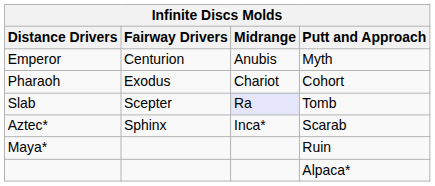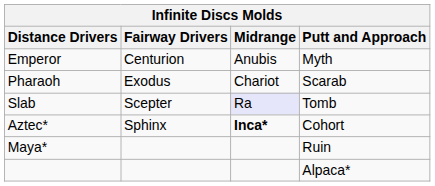Pharaoh | Putt and Approach: Cohort -> Scarab
Aztec* | Midrange: normal -> bold
Aztec* | Putt and Approach: Scarab -> Cohort
